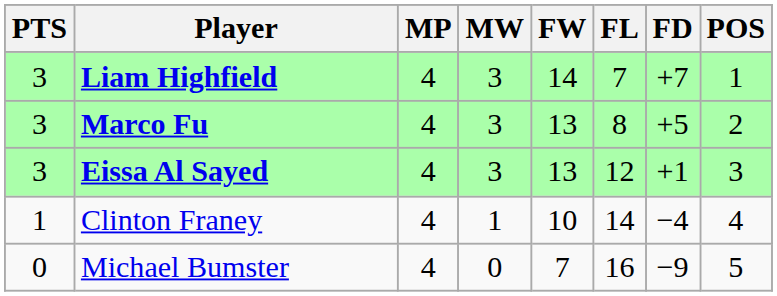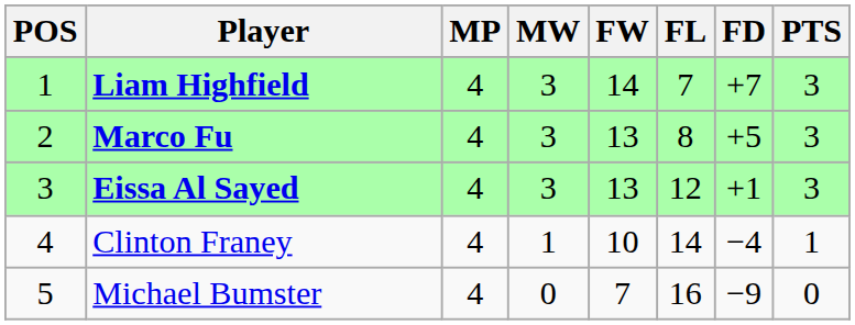columns swapped: POS <-> PTS
